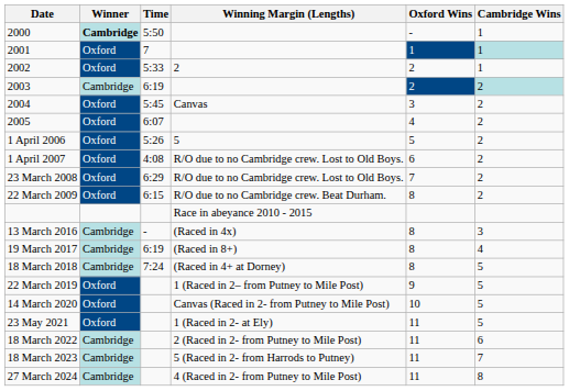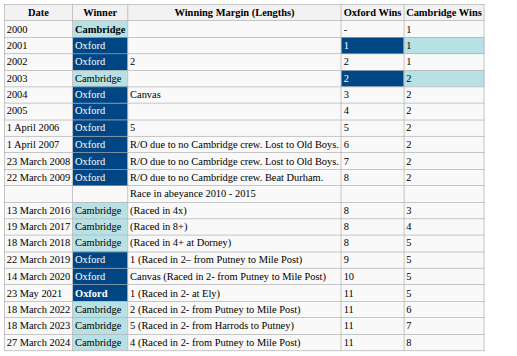- column: Time | 5:50 | 7 | 5:33 | 6:19 | 5:45 | 6:07 | 5:26 | 4:08 | 6:29 | 6:15 | - | 6:19 | 7:24
23 May 2021 | Winner: normal -> bold
